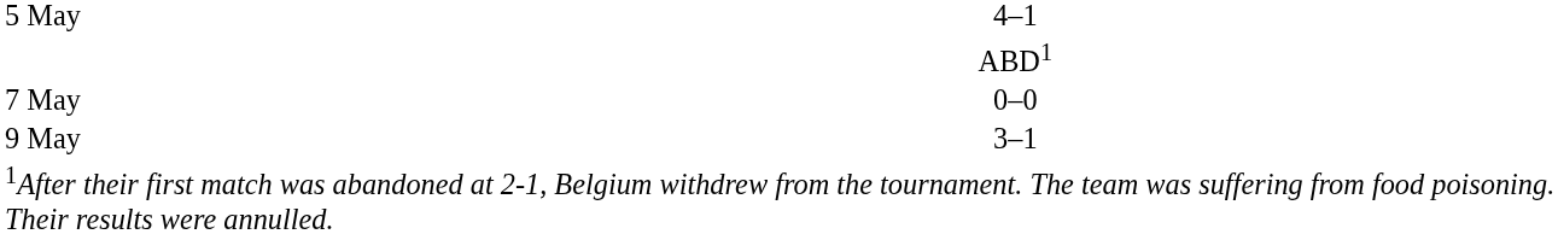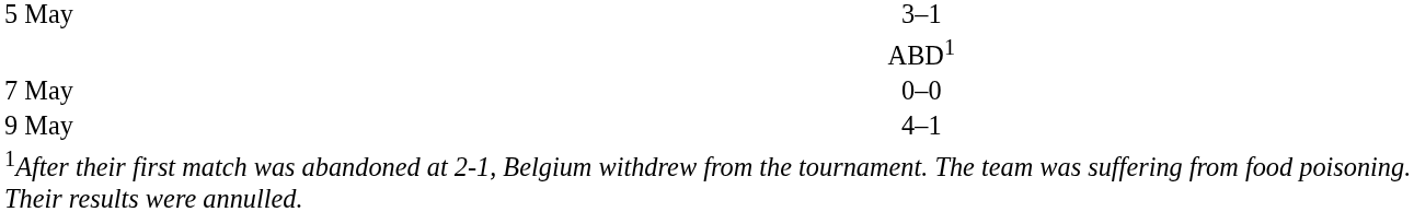5 May | column 3: 4–1 -> 3–1
9 May | column 3: 3–1 -> 4–1
